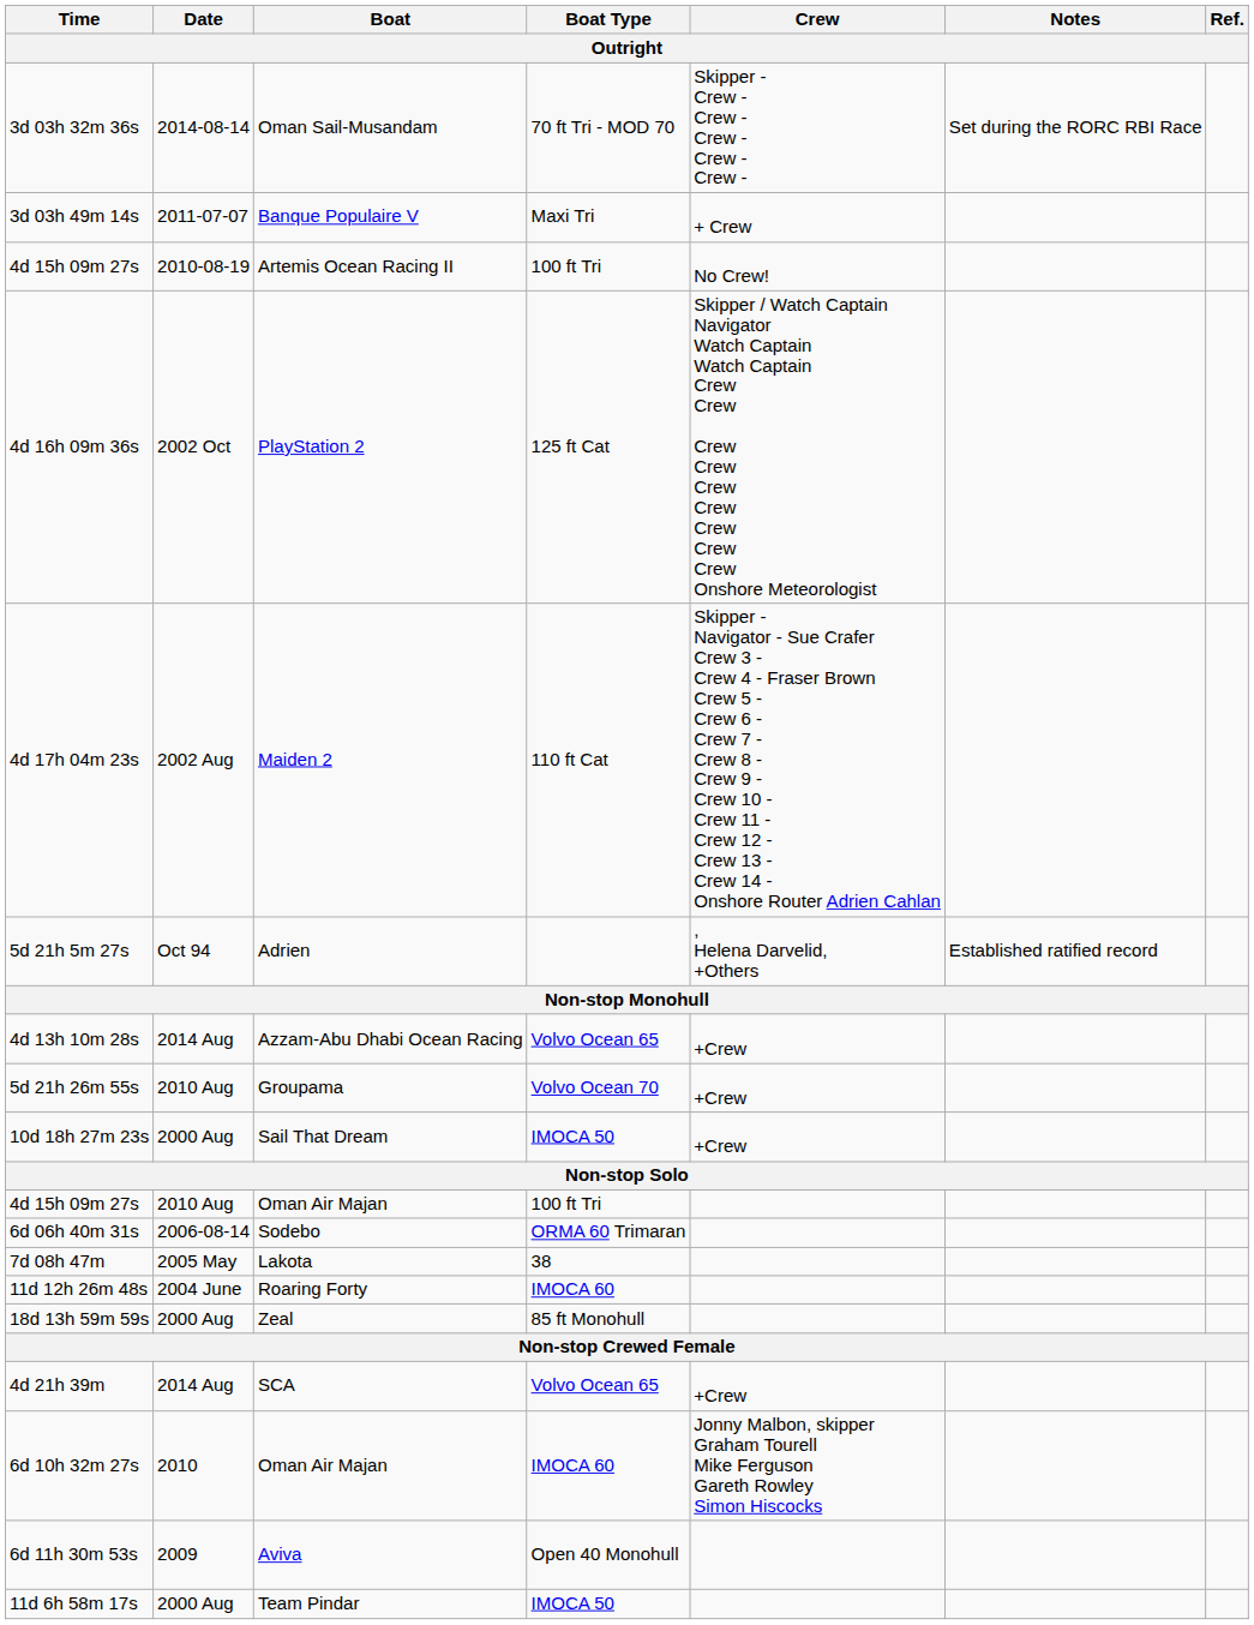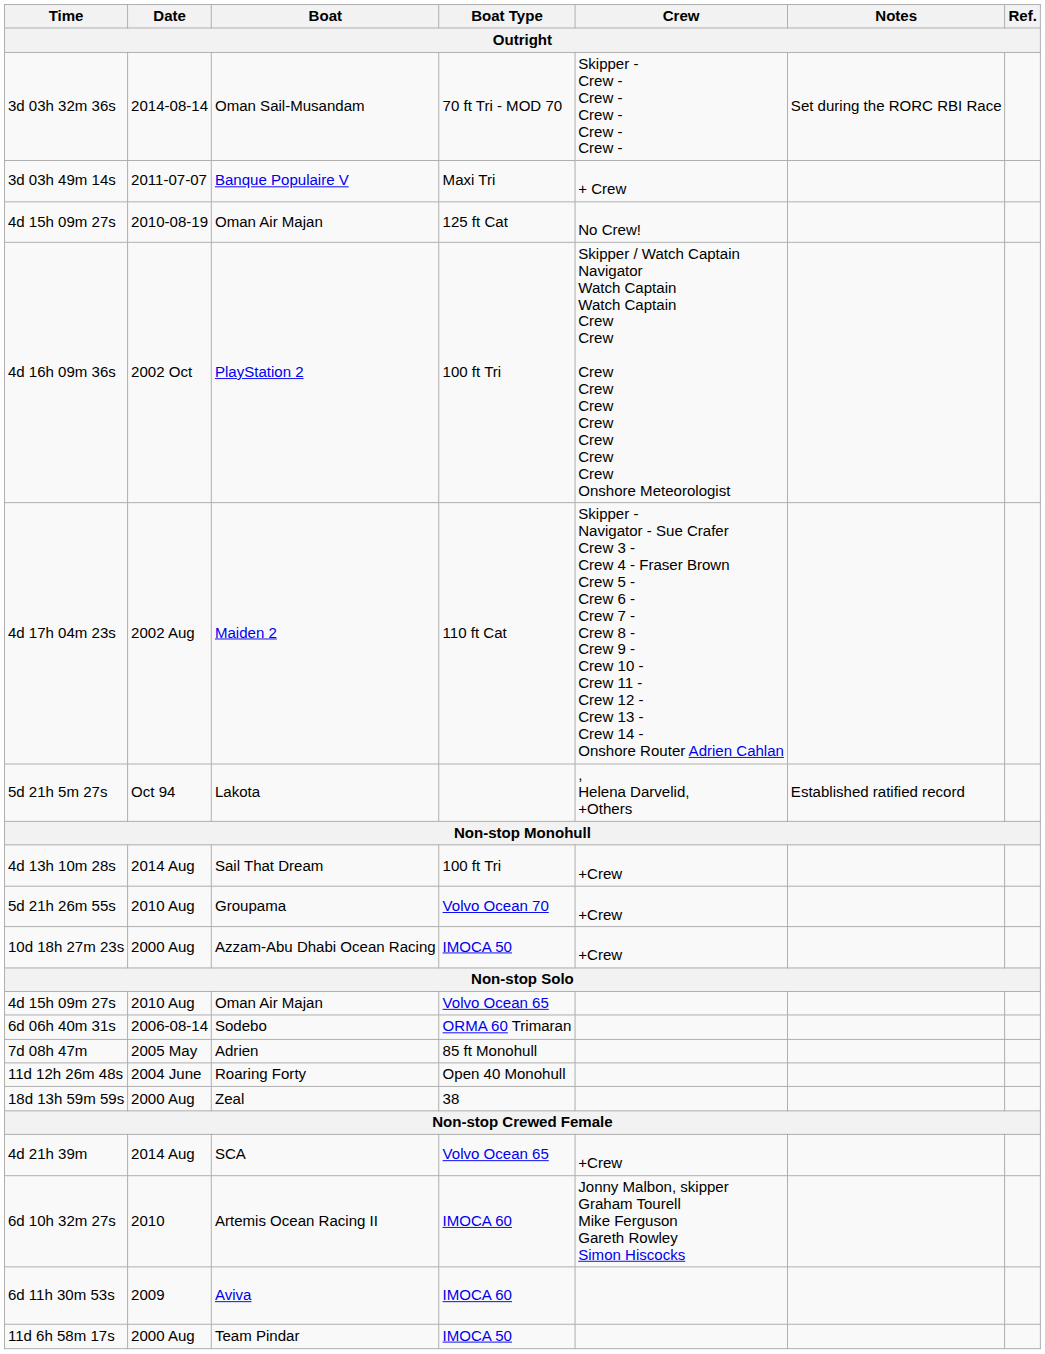4d 15h 09m 27s / 2010-08-19 | Boat / Outright: Artemis Ocean Racing II -> Oman Air Majan
4d 15h 09m 27s / 2010-08-19 | Boat Type / Outright: 100 ft Tri -> 125 ft Cat
4d 16h 09m 36s | Boat Type / Outright: 125 ft Cat -> 100 ft Tri
5d 21h 5m 27s | Boat / Outright: Adrien -> Lakota
4d 13h 10m 28s | Boat / Outright: Azzam-Abu Dhabi Ocean Racing -> Sail That Dream
4d 13h 10m 28s | Boat Type / Outright: Volvo Ocean 65 -> 100 ft Tri
10d 18h 27m 23s | Boat / Outright: Sail That Dream -> Azzam-Abu Dhabi Ocean Racing
4d 15h 09m 27s / 2010 Aug | Boat Type / Outright: 100 ft Tri -> Volvo Ocean 65
7d 08h 47m | Boat / Outright: Lakota -> Adrien
7d 08h 47m | Boat Type / Outright: 38 -> 85 ft Monohull
11d 12h 26m 48s | Boat Type / Outright: IMOCA 60 -> Open 40 Monohull
18d 13h 59m 59s | Boat Type / Outright: 85 ft Monohull -> 38
6d 10h 32m 27s | Boat / Outright: Oman Air Majan -> Artemis Ocean Racing II
6d 11h 30m 53s | Boat Type / Outright: Open 40 Monohull -> IMOCA 60
